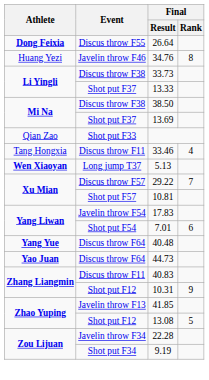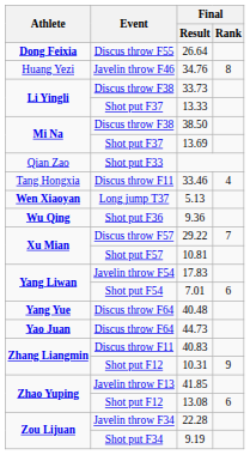+ row: Wu Qing | Shot put F36 | 9.36
13.08 | Final / Rank: 5 -> 6
